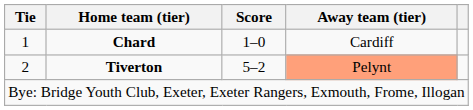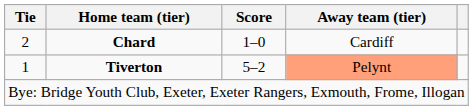Chard | Tie: 1 -> 2
Tiverton | Tie: 2 -> 1
